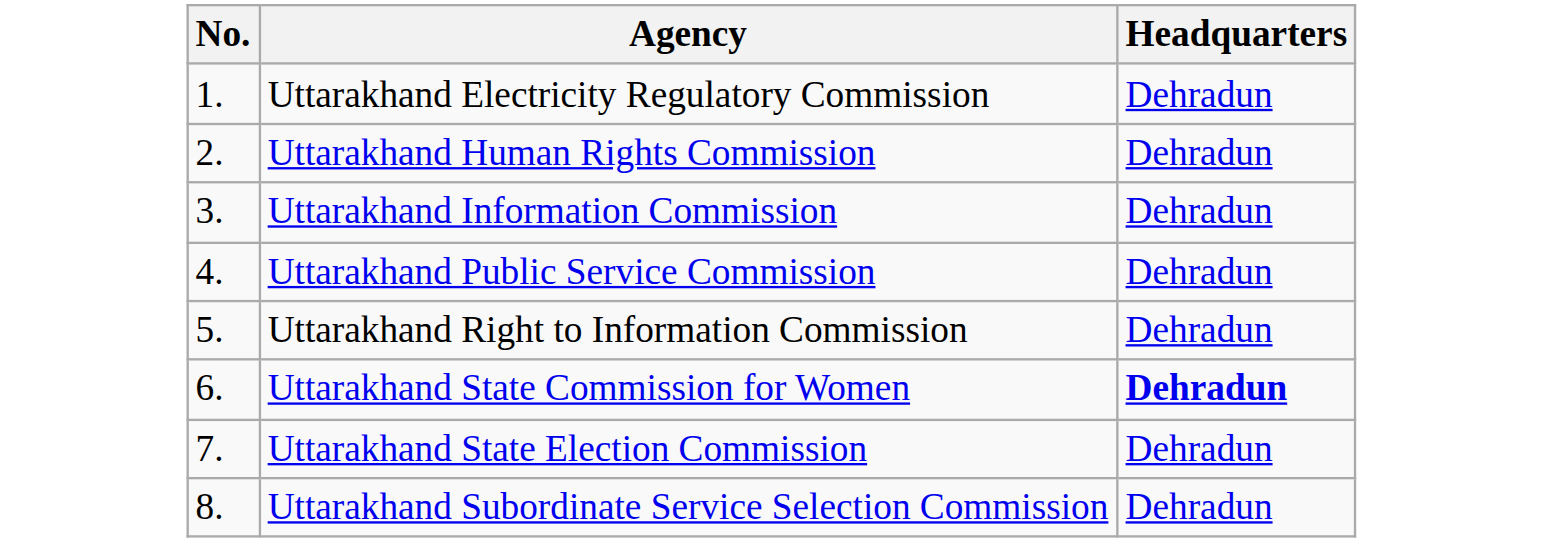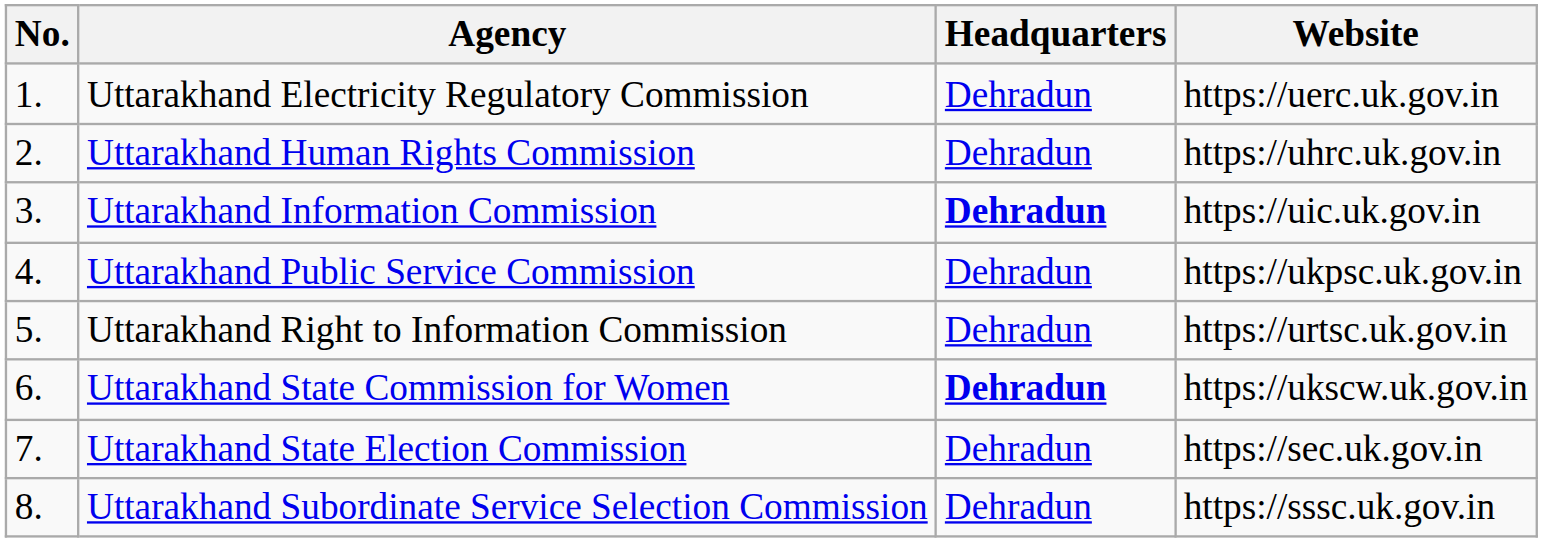+ column: Website | https://uerc.uk.gov.in | https://uhrc.uk.gov.in | https://uic.uk.gov.in | https://ukpsc.uk.gov.in | https://urtsc.uk.gov.in | https://ukscw.uk.gov.in | https://sec.uk.gov.in | https://sssc.uk.gov.in
Uttarakhand Information Commission | Headquarters: normal -> bold
